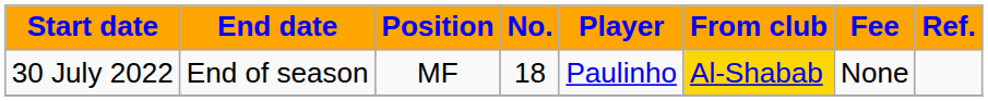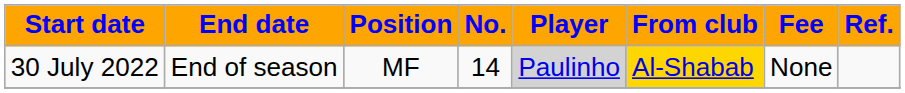30 July 2022 | No.: 18 -> 14
30 July 2022 | Player: no background -> lightgrey background
